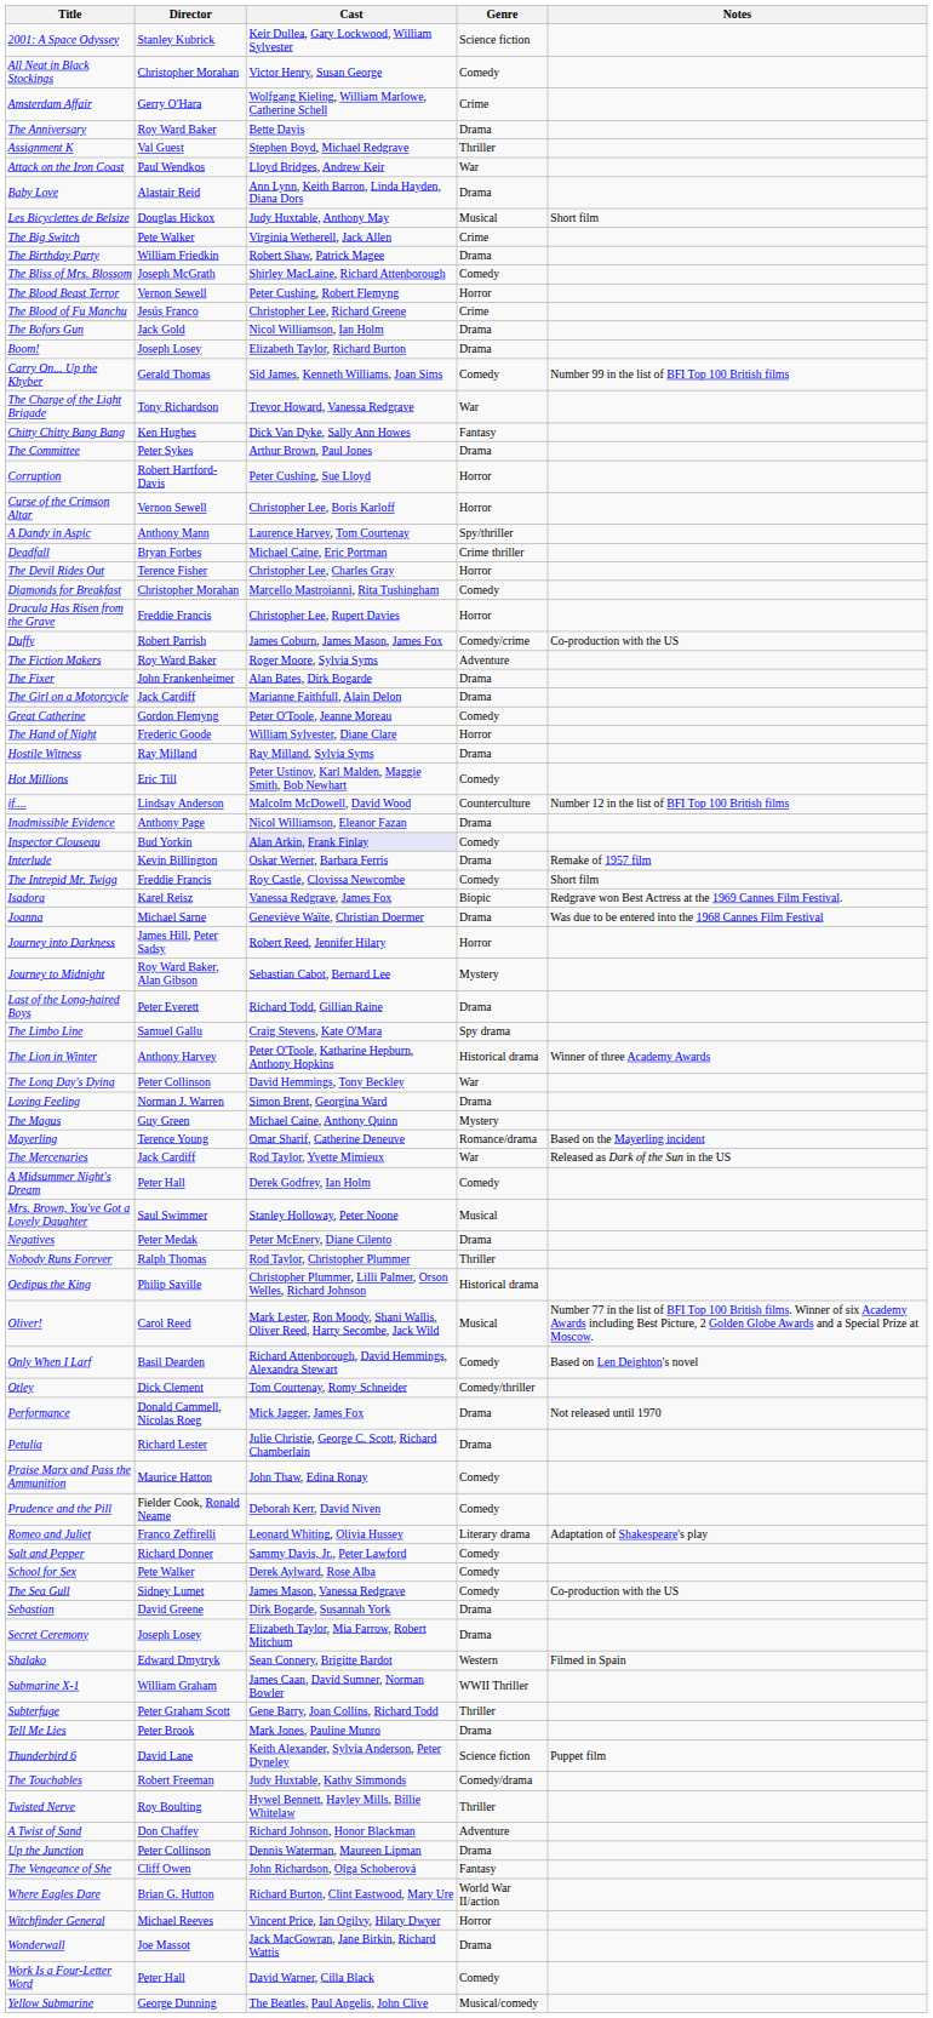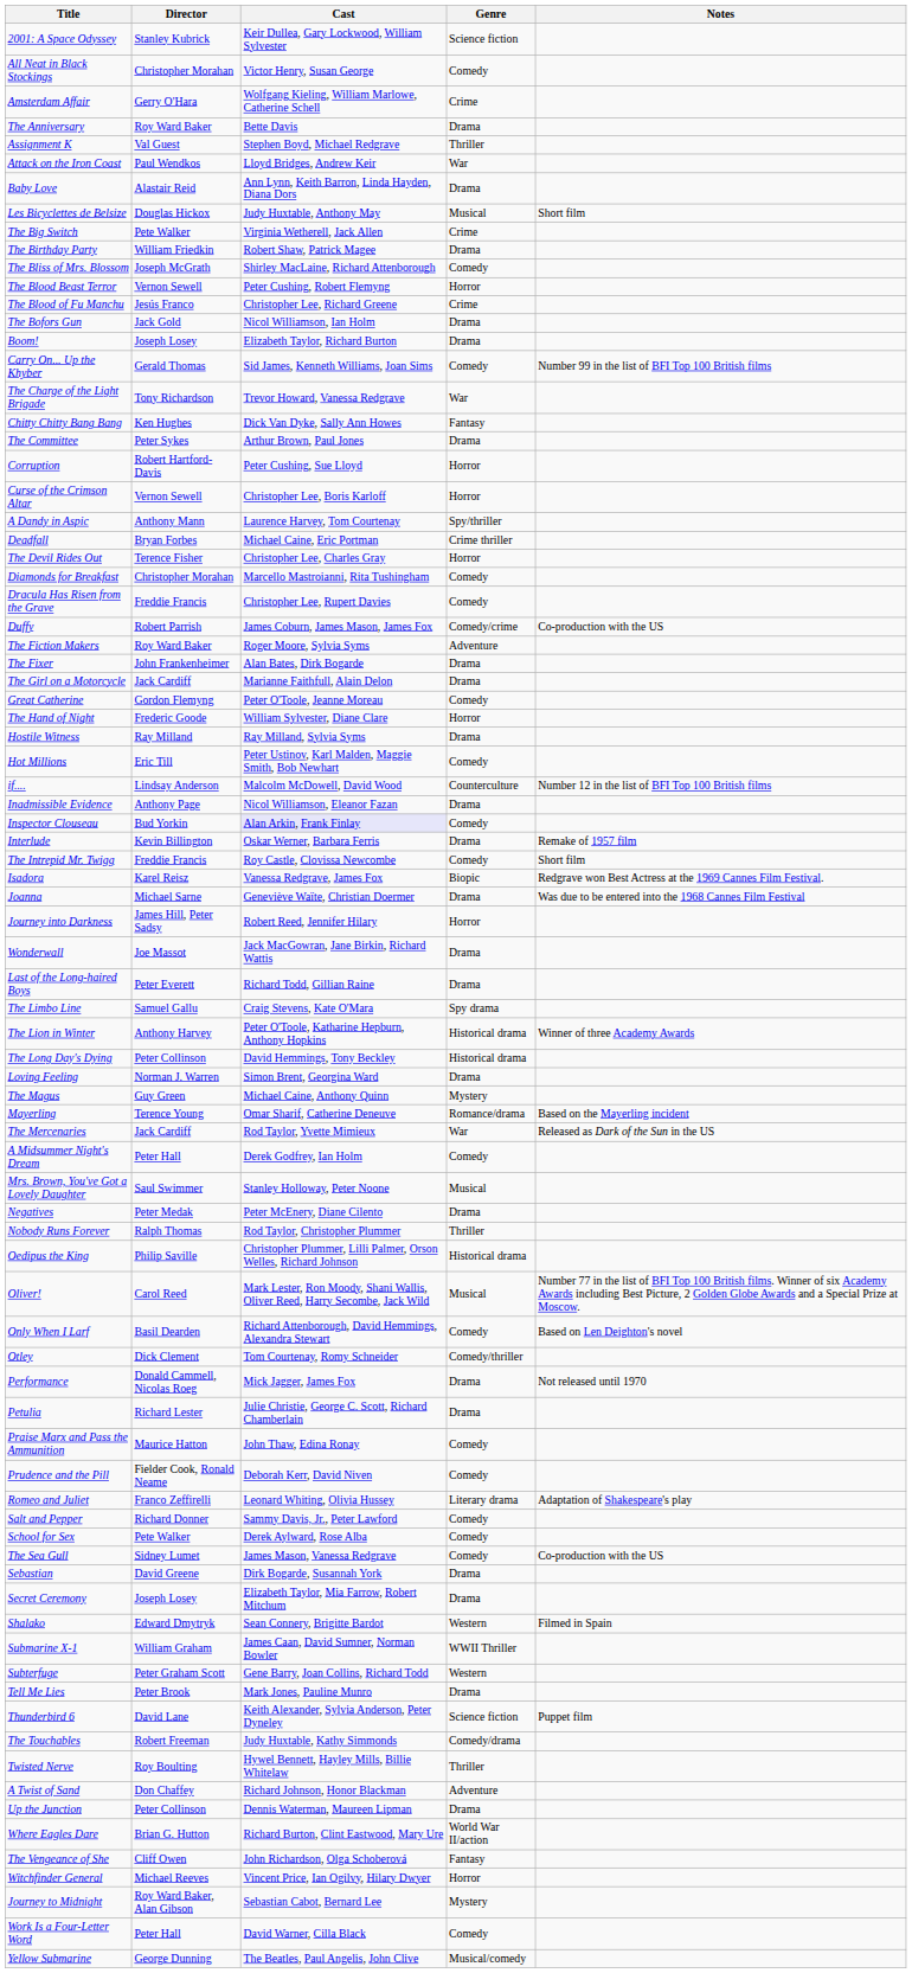Dracula Has Risen from the Grave | Genre: Horror -> Comedy
rows swapped: Journey to Midnight <-> Wonderwall
The Long Day's Dying | Genre: War -> Historical drama
Subterfuge | Genre: Thriller -> Western
rows swapped: The Vengeance of She <-> Where Eagles Dare
